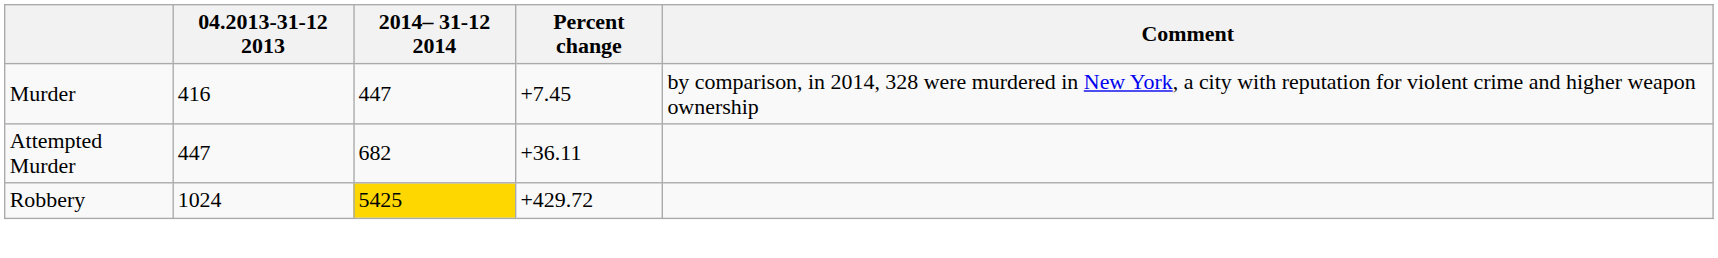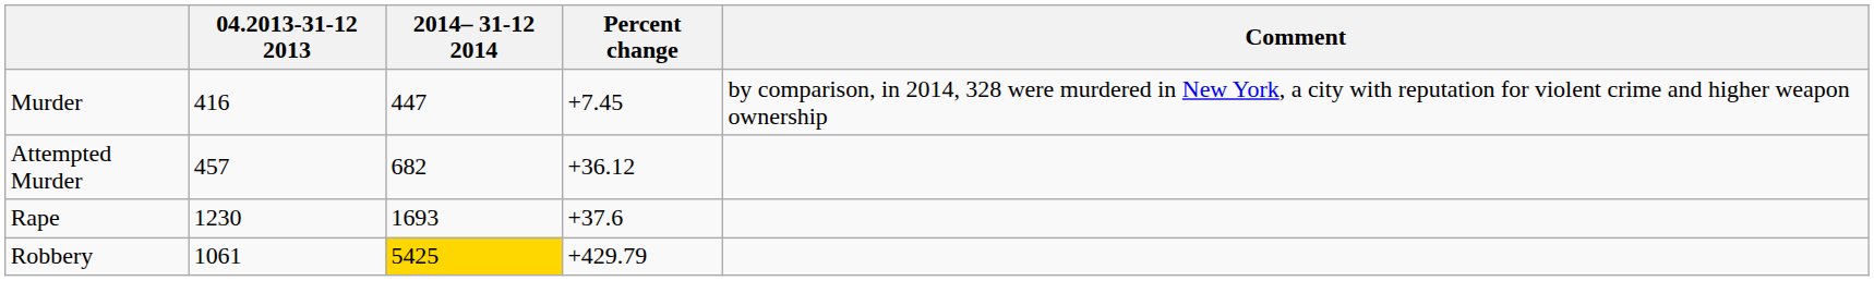Attempted Murder | 04.2013-31-12 2013: 447 -> 457
Attempted Murder | Percent change: +36.11 -> +36.12
+ row: Rape | 1230 | 1693 | +37.6
Robbery | 04.2013-31-12 2013: 1024 -> 1061
Robbery | Percent change: +429.72 -> +429.79
